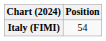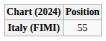Italy (FIMI) | Position: 54 -> 55
